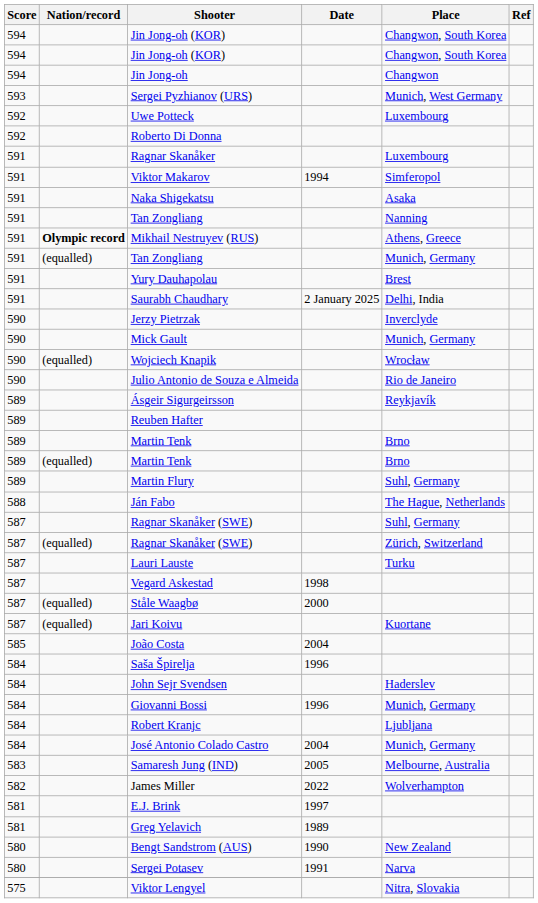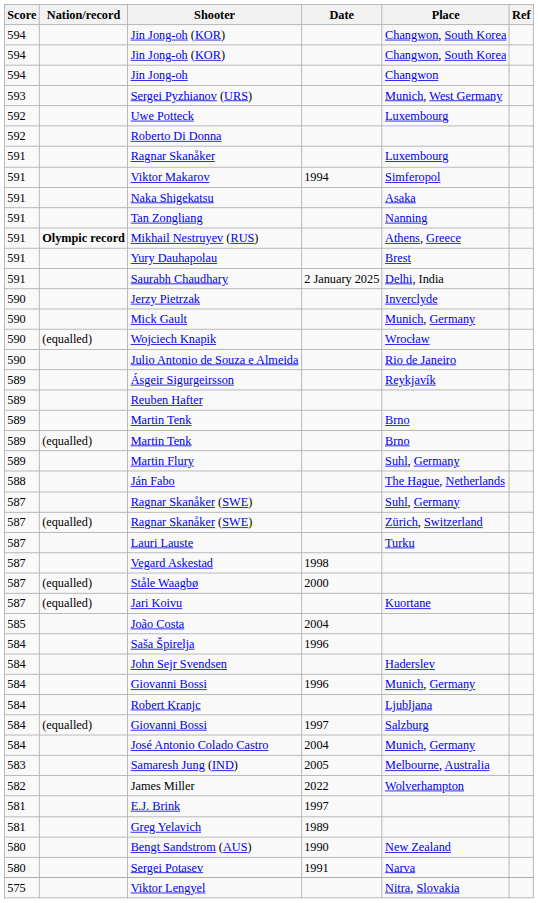- row: 591 | (equalled) | Tan Zongliang | Munich, Germany
+ row: 584 | (equalled) | Giovanni Bossi | 1997 | Salzburg
